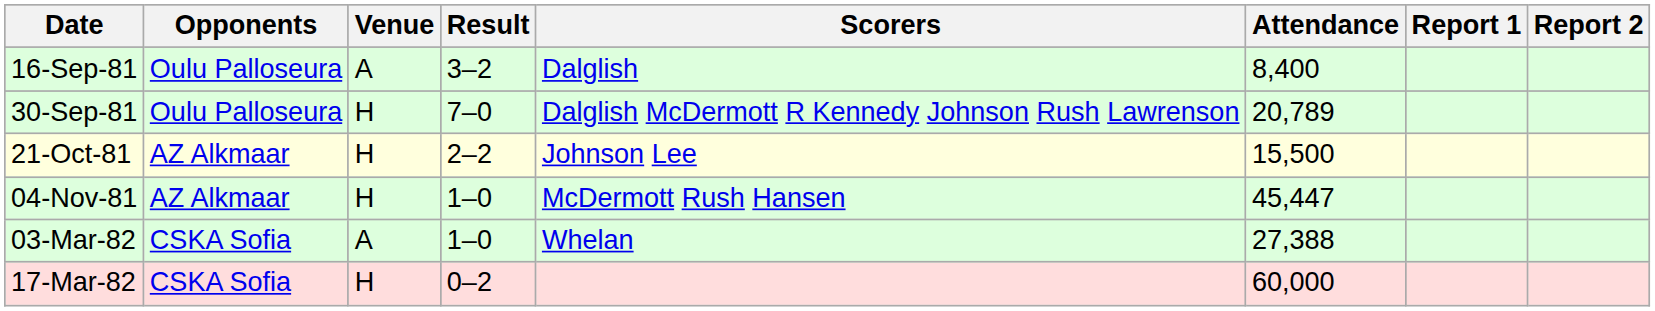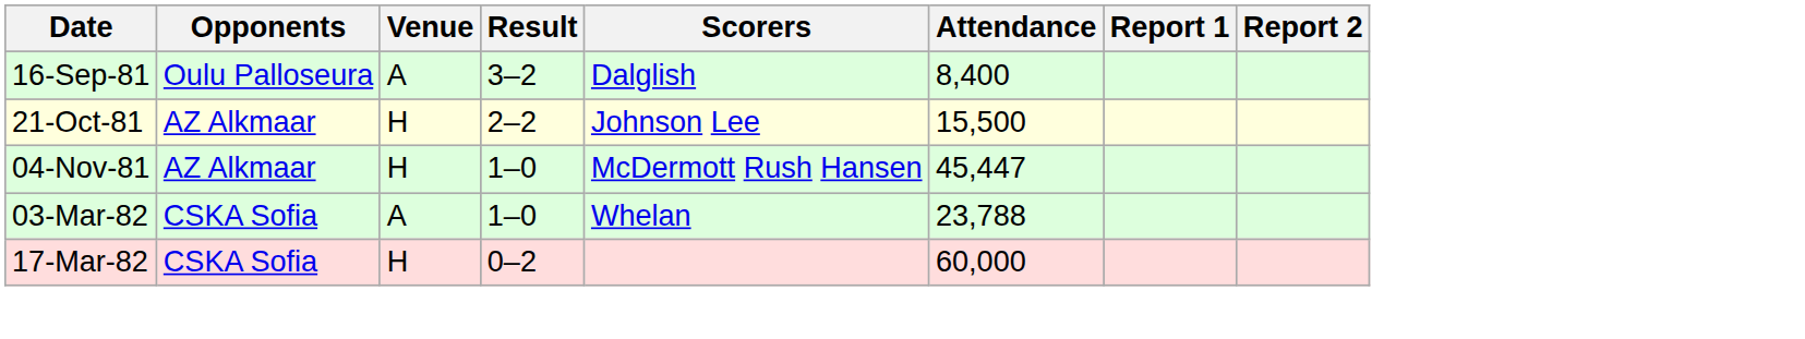- row: 30-Sep-81 | Oulu Palloseura | H | 7–0 | Dalglish McDermott R Kennedy Johnson Rush Lawrenson | 20,789
03-Mar-82 | Attendance: 27,388 -> 23,788
